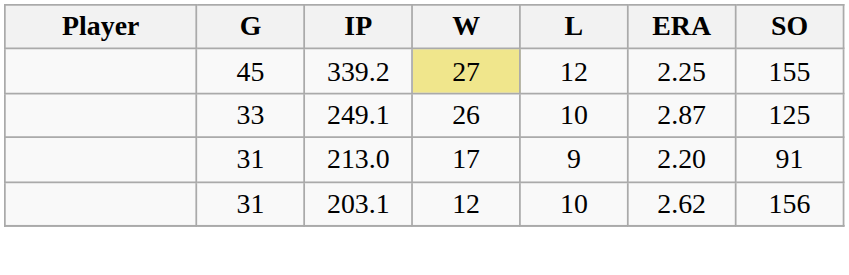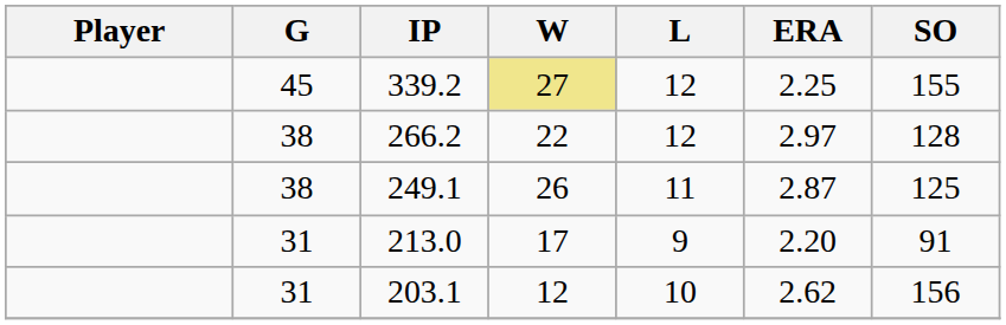+ row: 38 | 266.2 | 22 | 12 | 2.97 | 128
249.1 | G: 33 -> 38
249.1 | L: 10 -> 11
